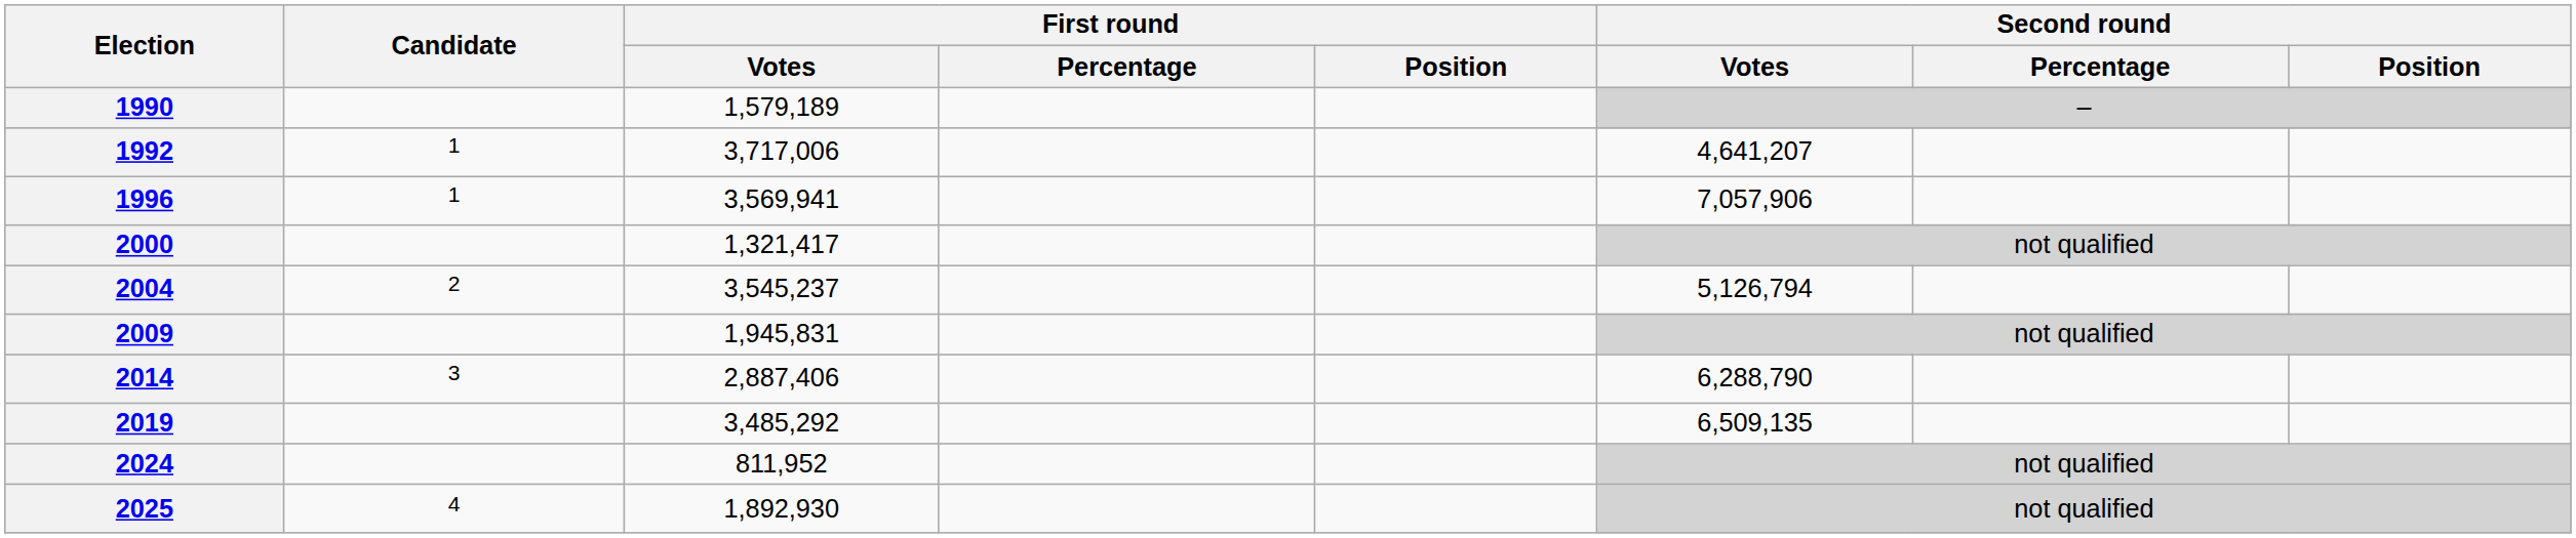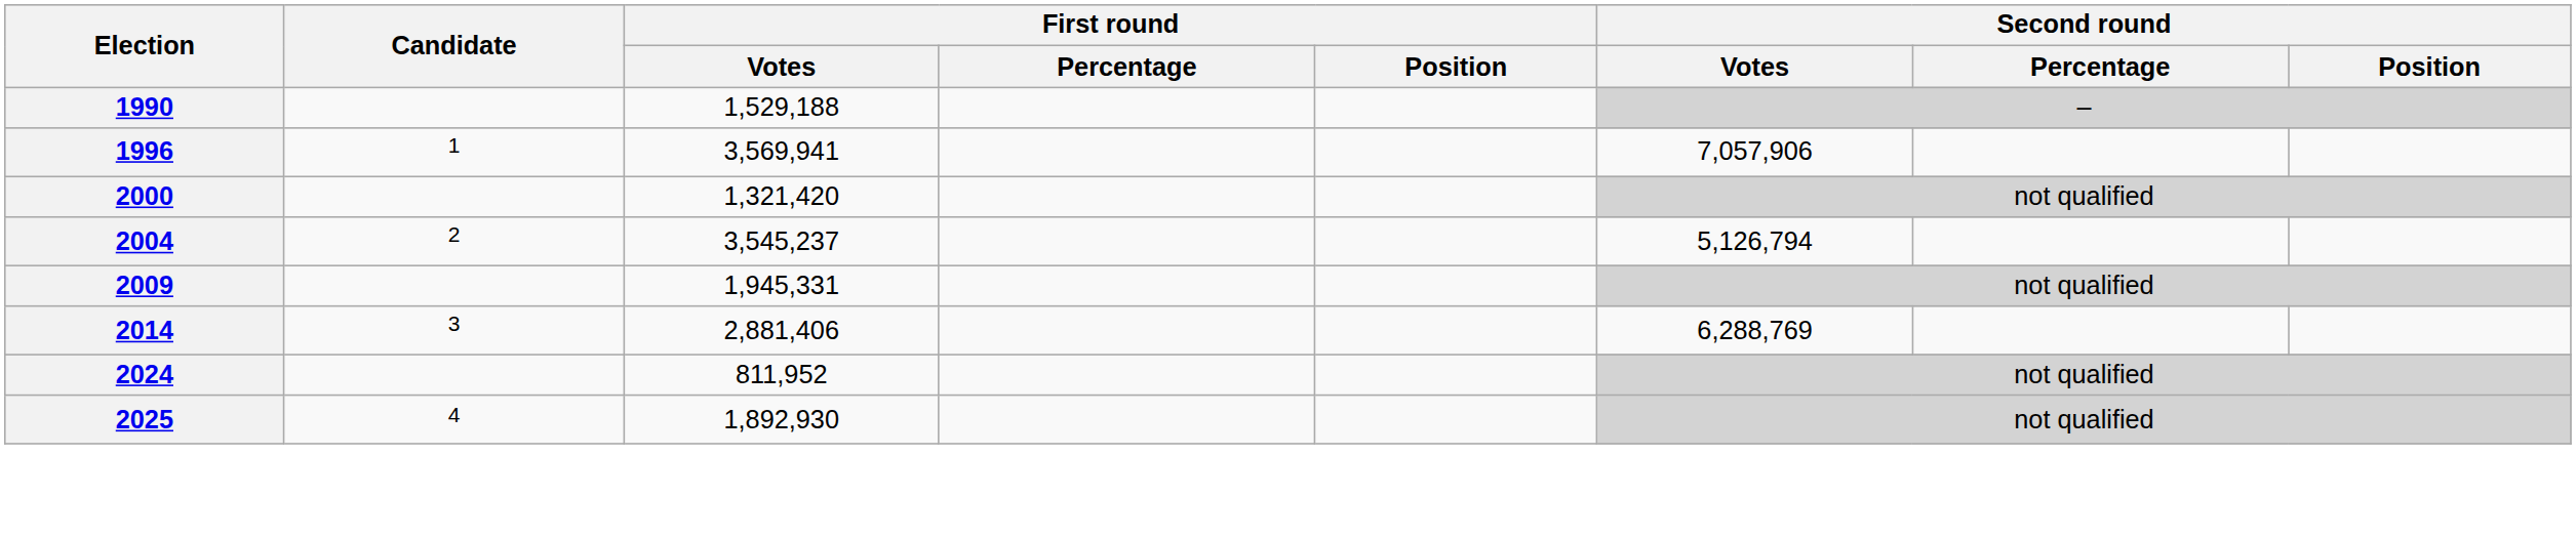1990 | First round / Votes: 1,579,189 -> 1,529,188
- row: 1992 | 1 | 3,717,006 | 4,641,207
2000 | First round / Votes: 1,321,417 -> 1,321,420
2009 | First round / Votes: 1,945,831 -> 1,945,331
2014 | First round / Votes: 2,887,406 -> 2,881,406
2014 | Second round / Votes: 6,288,790 -> 6,288,769
- row: 2019 | 3,485,292 | 6,509,135
